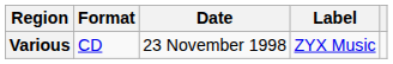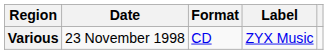columns swapped: Date <-> Format
